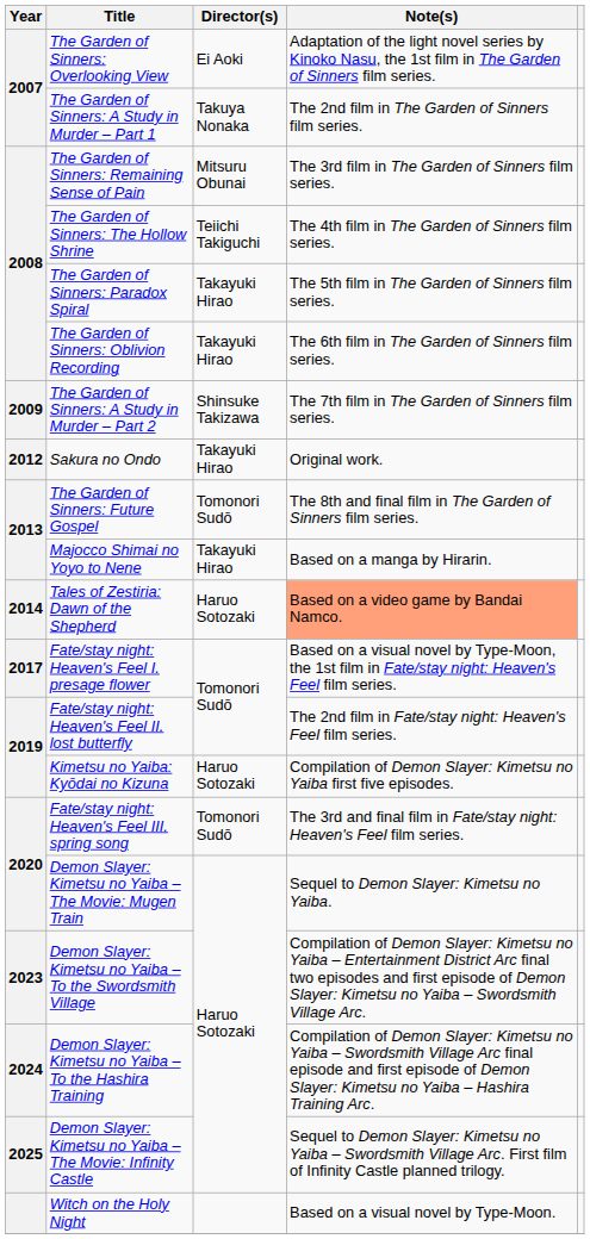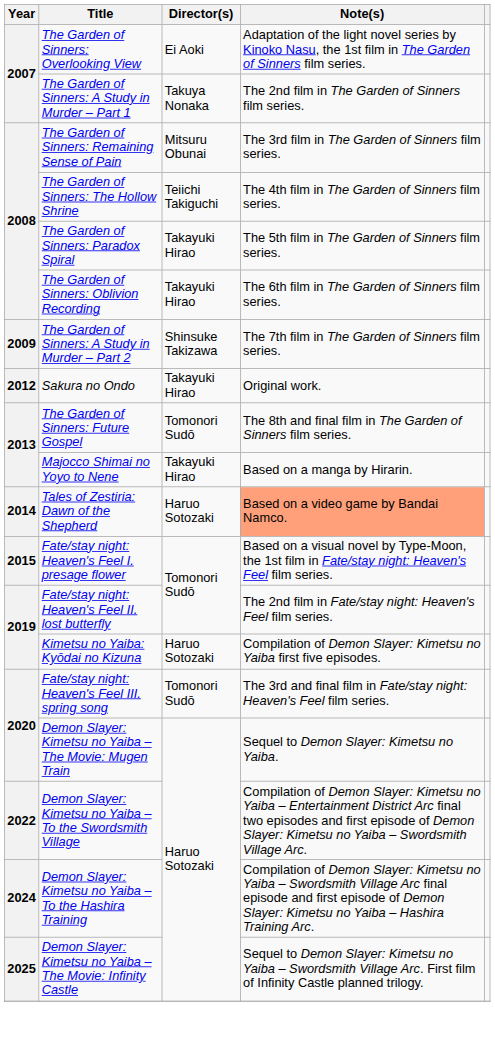Fate/stay night: Heaven's Feel I. presage flower | Year: 2017 -> 2015
Demon Slayer: Kimetsu no Yaiba – To the Swordsmith Village | Year: 2023 -> 2022
- row: Witch on the Holy Night | Based on a visual novel by Type-Moon.
